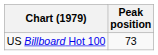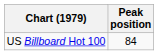US Billboard Hot 100 | Peak position: 73 -> 84
